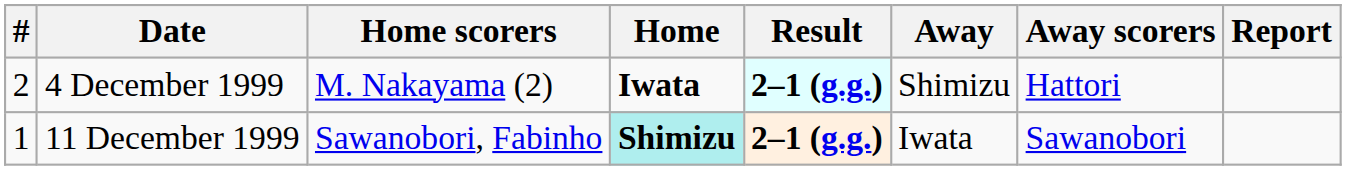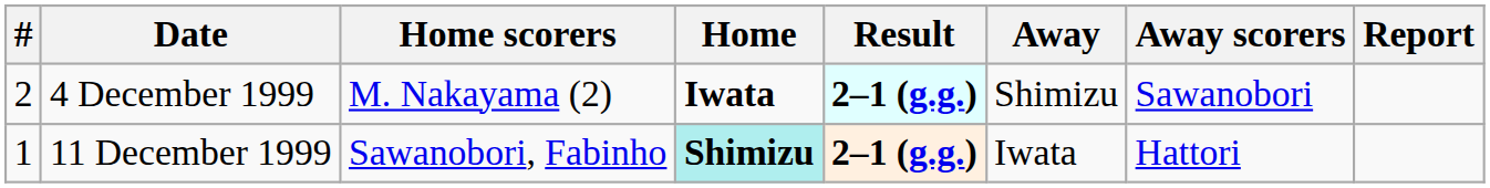4 December 1999 | Away scorers: Hattori -> Sawanobori
11 December 1999 | Away scorers: Sawanobori -> Hattori
